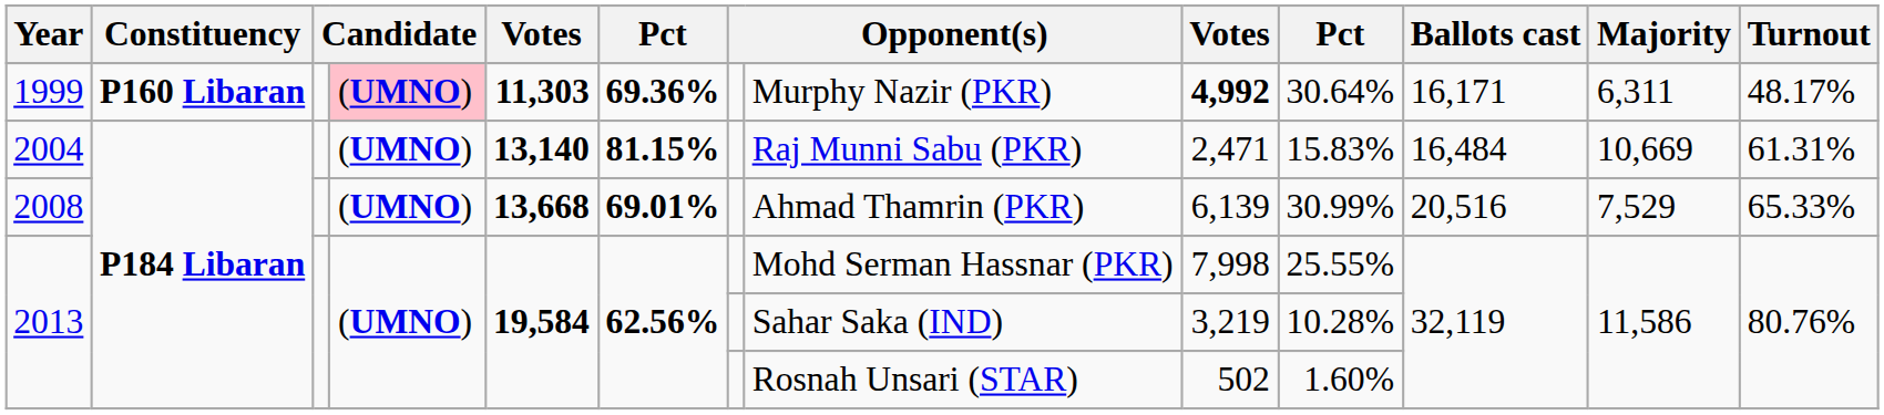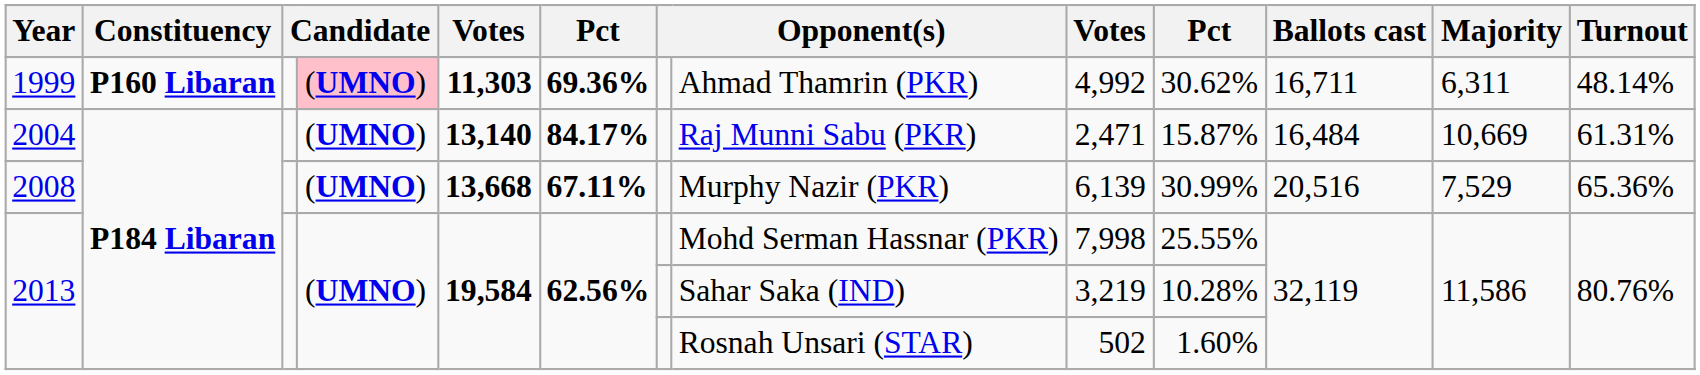1999 | column 8: Murphy Nazir (PKR) -> Ahmad Thamrin (PKR)
1999 | column 9: bold -> normal
1999 | column 10: 30.64% -> 30.62%
1999 | Ballots cast: 16,171 -> 16,711
1999 | Turnout: 48.17% -> 48.14%
2004 | column 6: 81.15% -> 84.17%
2004 | column 10: 15.83% -> 15.87%
2008 | column 6: 69.01% -> 67.11%
2008 | column 8: Ahmad Thamrin (PKR) -> Murphy Nazir (PKR)
2008 | Turnout: 65.33% -> 65.36%
